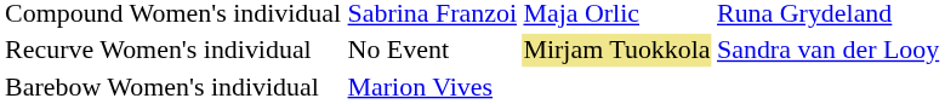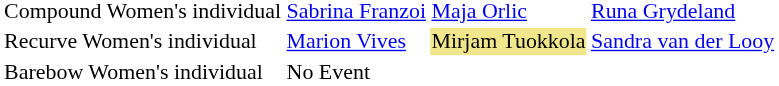Recurve Women's individual | column 2: No Event -> Marion Vives
Barebow Women's individual | column 2: Marion Vives -> No Event
